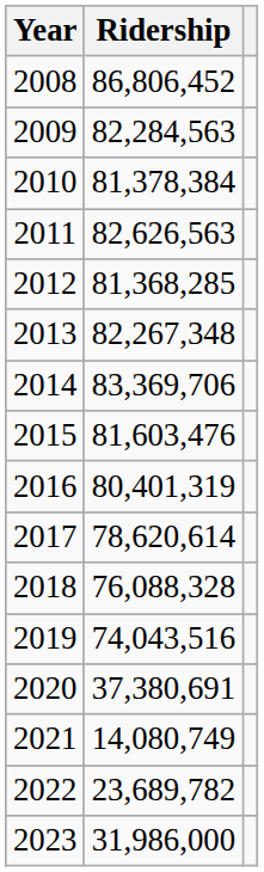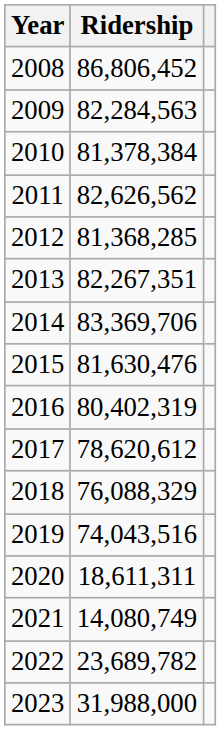2011 | Ridership: 82,626,563 -> 82,626,562
2013 | Ridership: 82,267,348 -> 82,267,351
2015 | Ridership: 81,603,476 -> 81,630,476
2016 | Ridership: 80,401,319 -> 80,402,319
2017 | Ridership: 78,620,614 -> 78,620,612
2018 | Ridership: 76,088,328 -> 76,088,329
2020 | Ridership: 37,380,691 -> 18,611,311
2023 | Ridership: 31,986,000 -> 31,988,000
